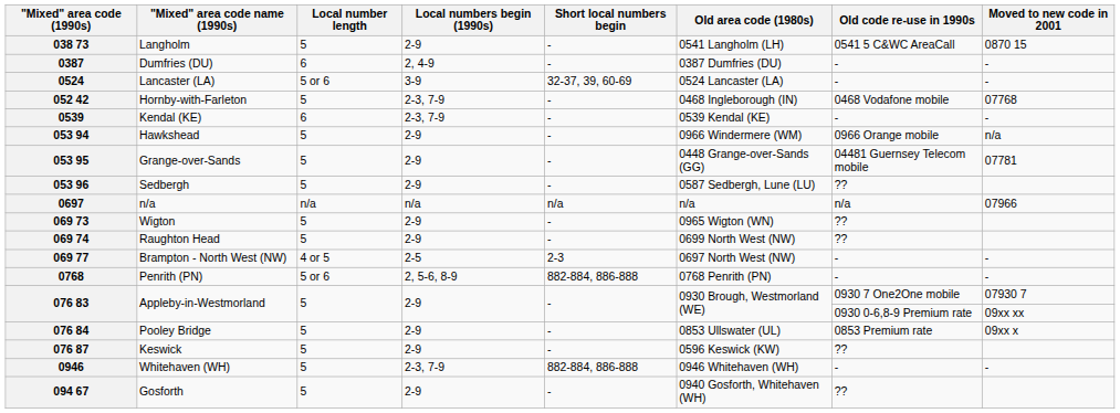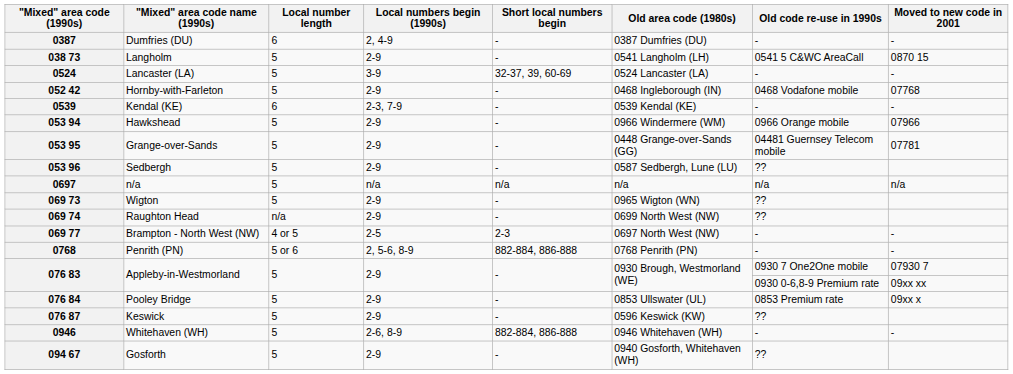rows swapped: 0387 <-> 038 73
0524 | Local number length: 5 or 6 -> 5
052 42 | Local numbers begin (1990s): 2-3, 7-9 -> 2-9
053 94 | Moved to new code in 2001: n/a -> 07966
0697 | Local number length: n/a -> 5
0697 | Moved to new code in 2001: 07966 -> n/a
069 74 | Local number length: 5 -> n/a
0946 | Local numbers begin (1990s): 2-3, 7-9 -> 2-6, 8-9
